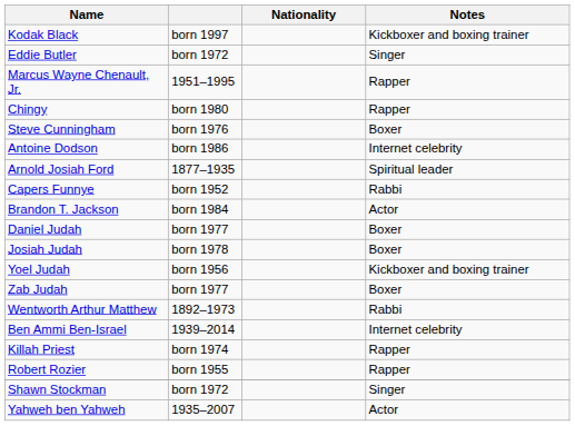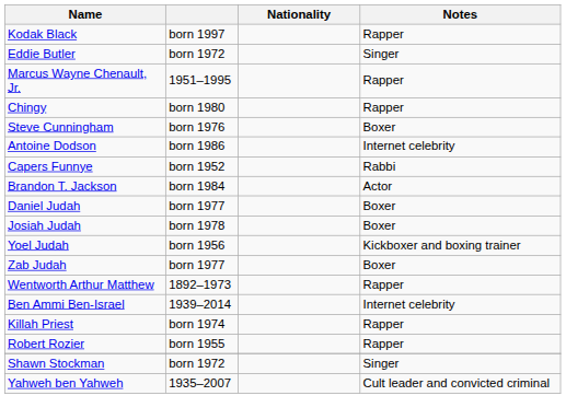Kodak Black | Notes: Kickboxer and boxing trainer -> Rapper
- row: Arnold Josiah Ford | 1877–1935 | Spiritual leader
Wentworth Arthur Matthew | Notes: Rabbi -> Rapper
Yahweh ben Yahweh | Notes: Actor -> Cult leader and convicted criminal
